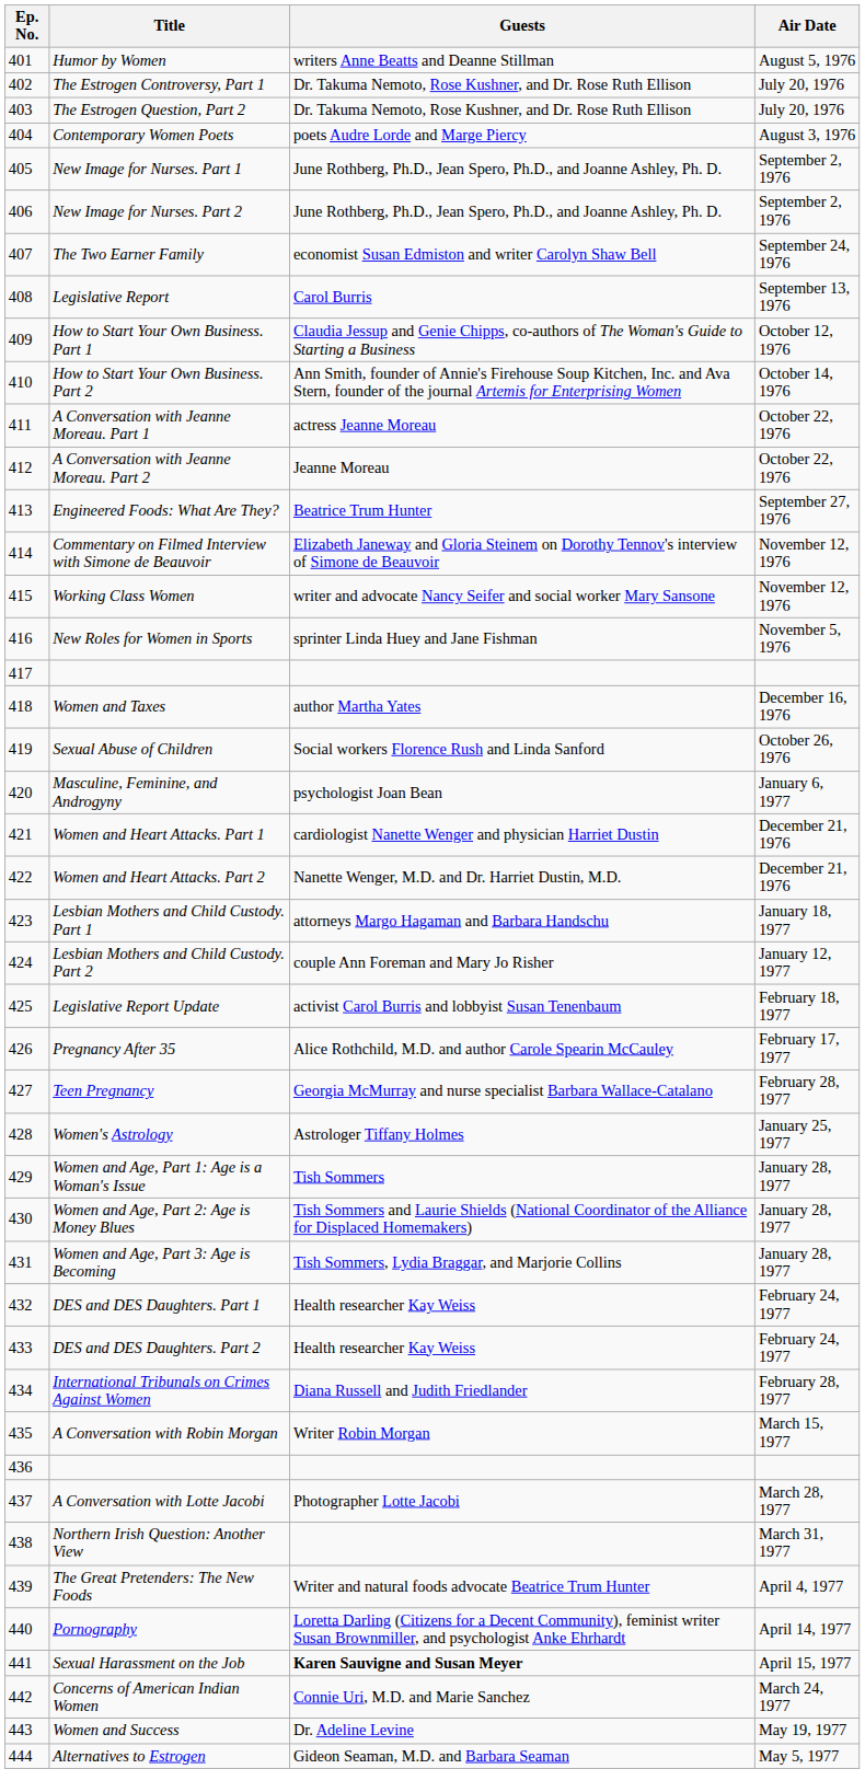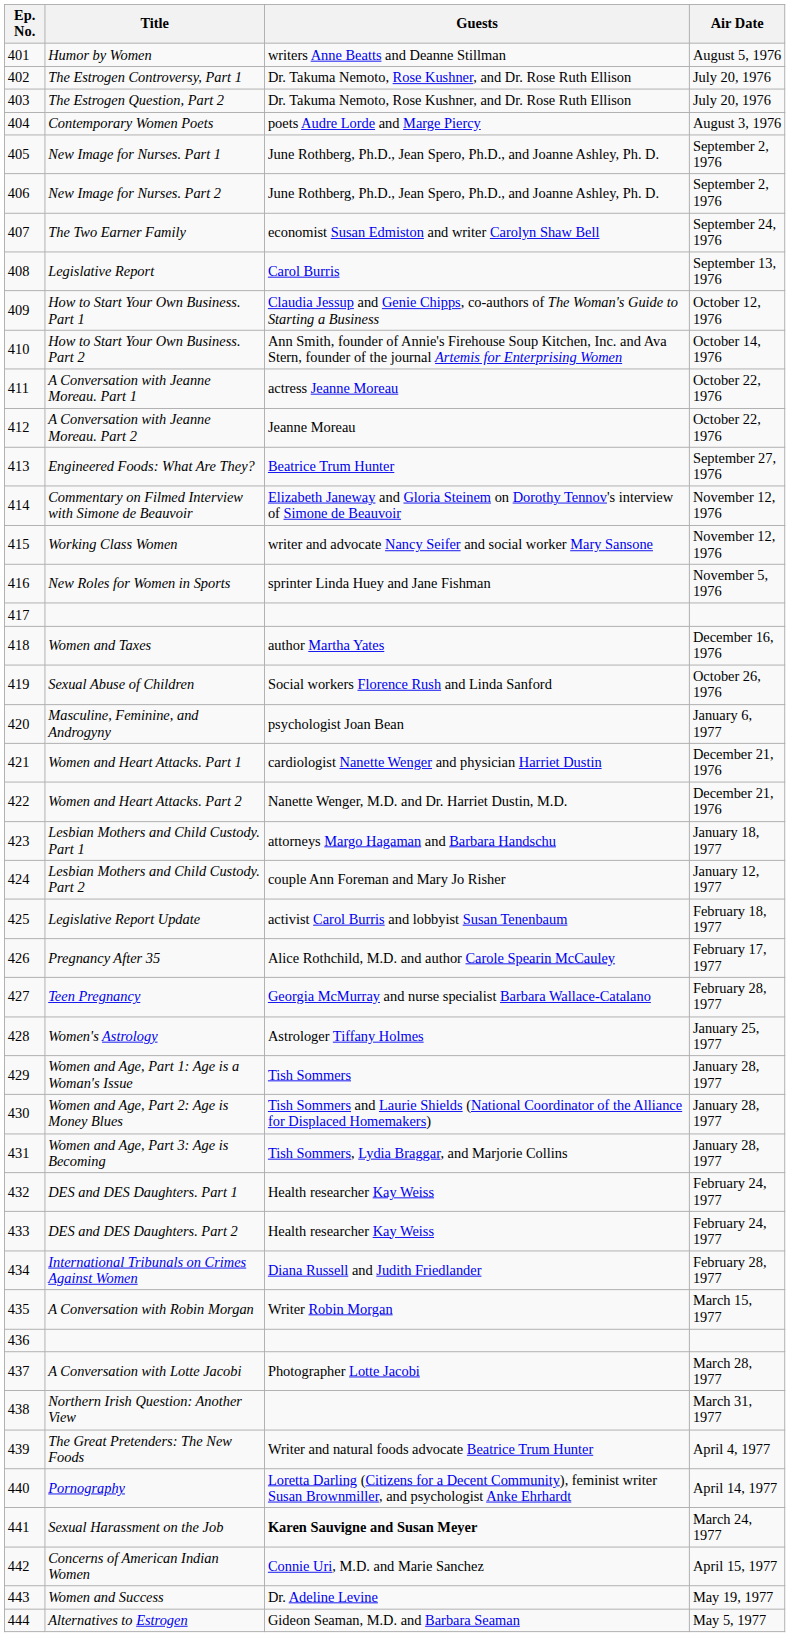Sexual Harassment on the Job | Air Date: April 15, 1977 -> March 24, 1977
Concerns of American Indian Women | Air Date: March 24, 1977 -> April 15, 1977
